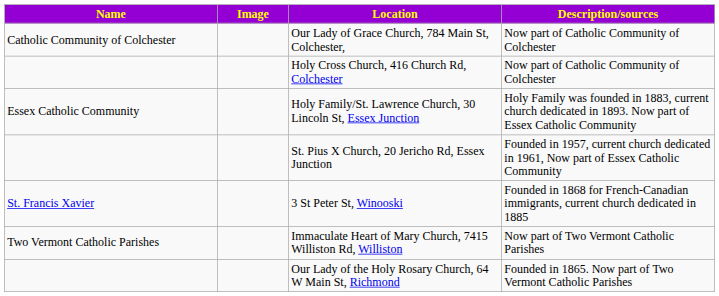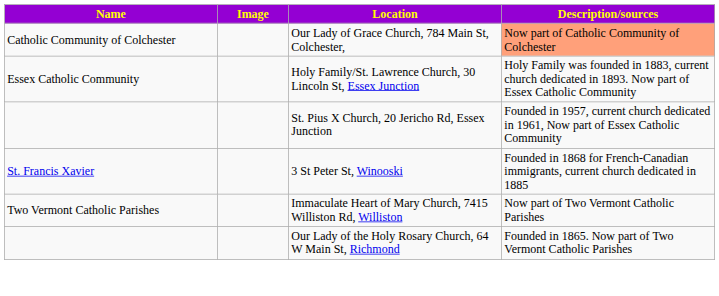Our Lady of Grace Church, 784 Main St, Colchester, | Description/sources: no background -> lightsalmon background
- row: Holy Cross Church, 416 Church Rd, Colchester | Now part of Catholic Community of Colchester
